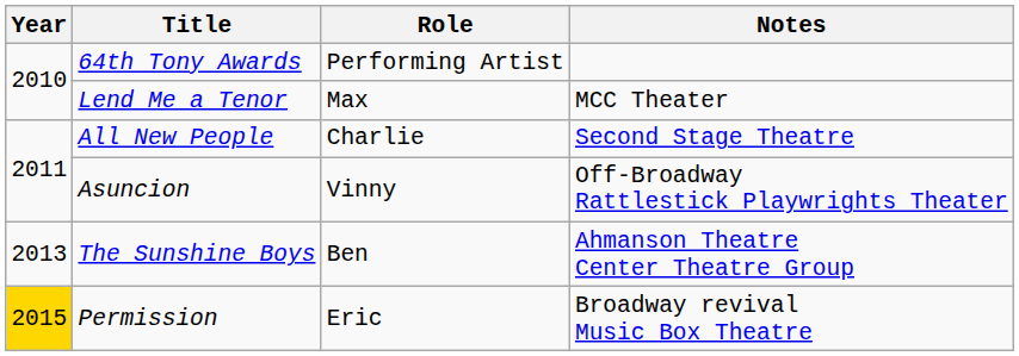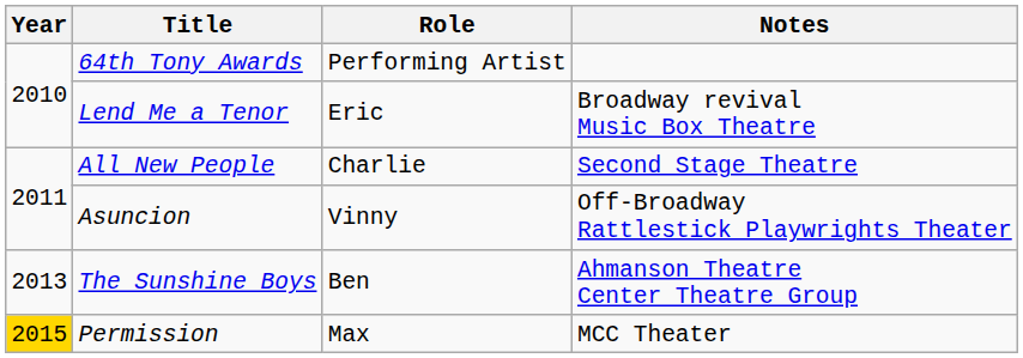Lend Me a Tenor | Role: Max -> Eric
Lend Me a Tenor | Notes: MCC Theater -> Broadway revival Music Box Theatre
Permission | Role: Eric -> Max
Permission | Notes: Broadway revival Music Box Theatre -> MCC Theater
